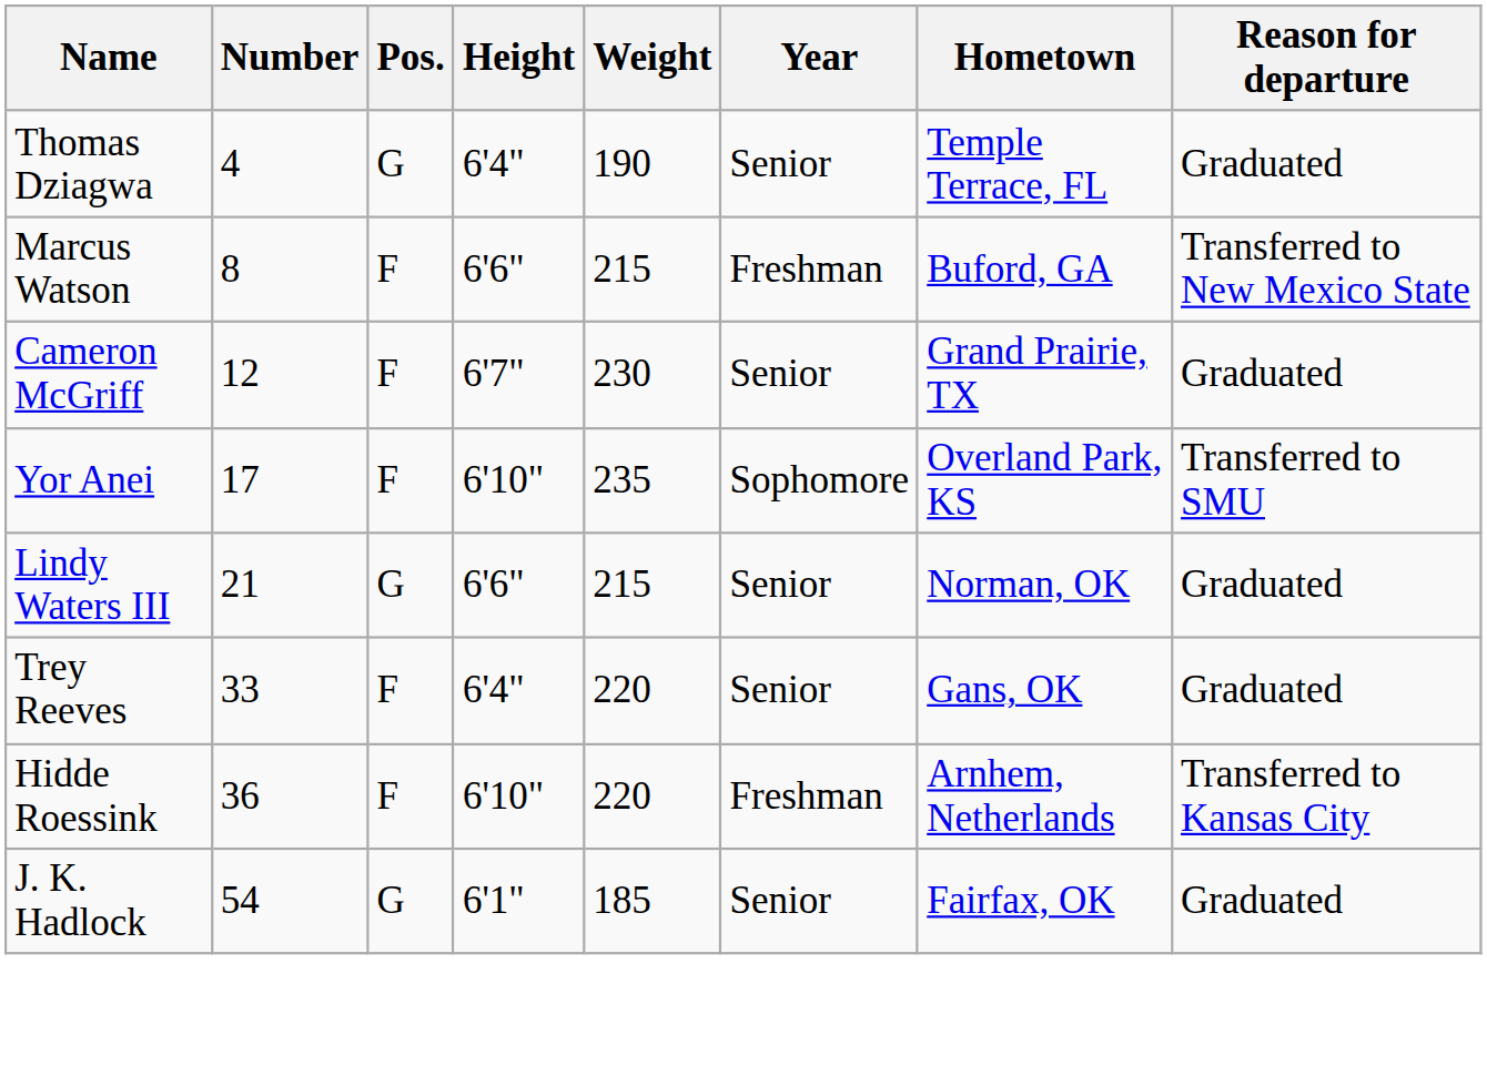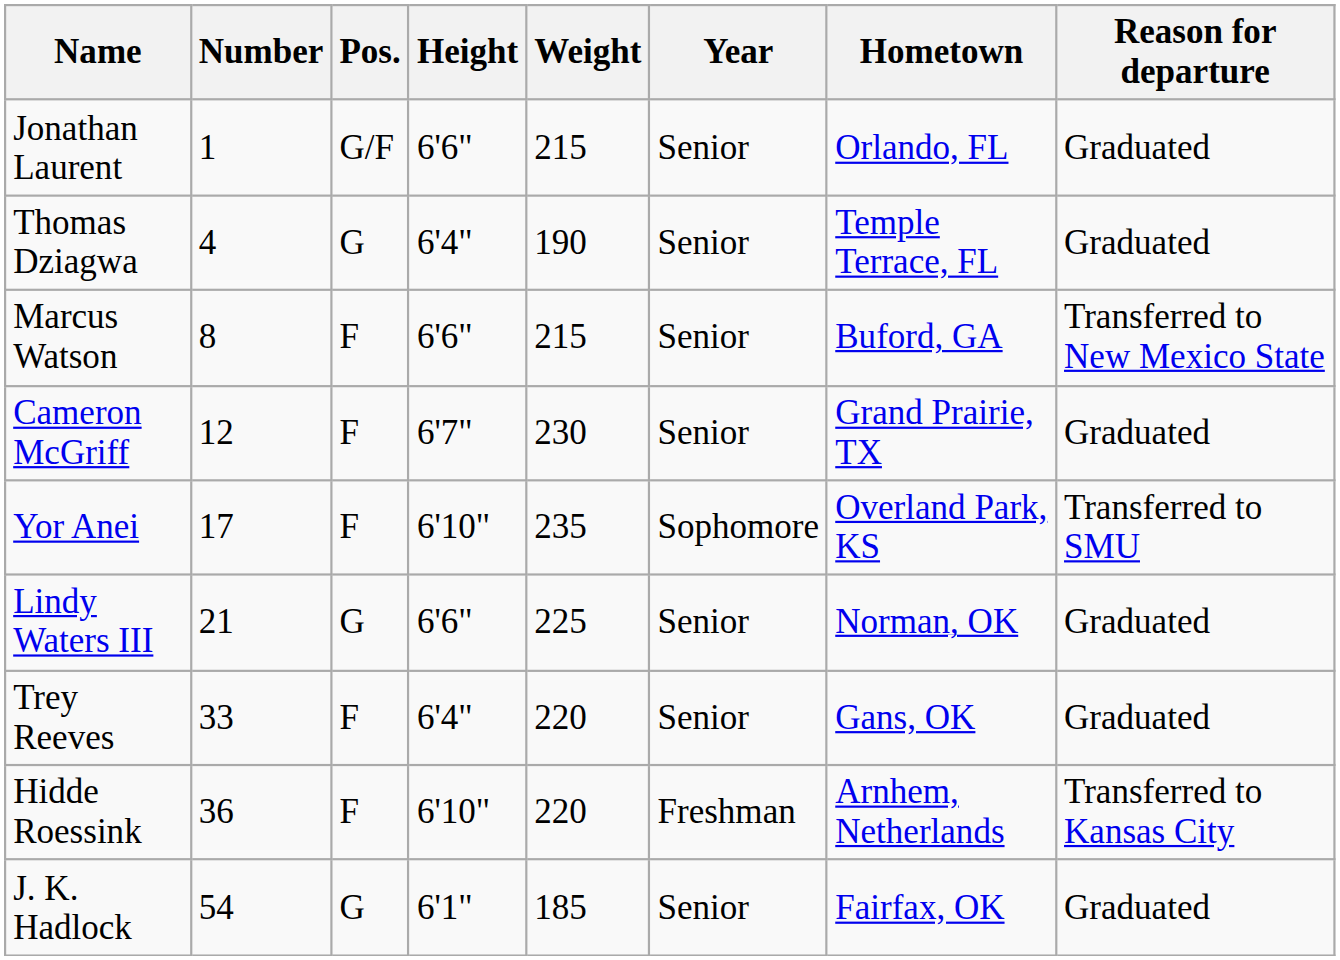+ row: Jonathan Laurent | 1 | G/F | 6'6" | 215 | Senior | Orlando, FL | Graduated
Marcus Watson | Year: Freshman -> Senior
Lindy Waters III | Weight: 215 -> 225
